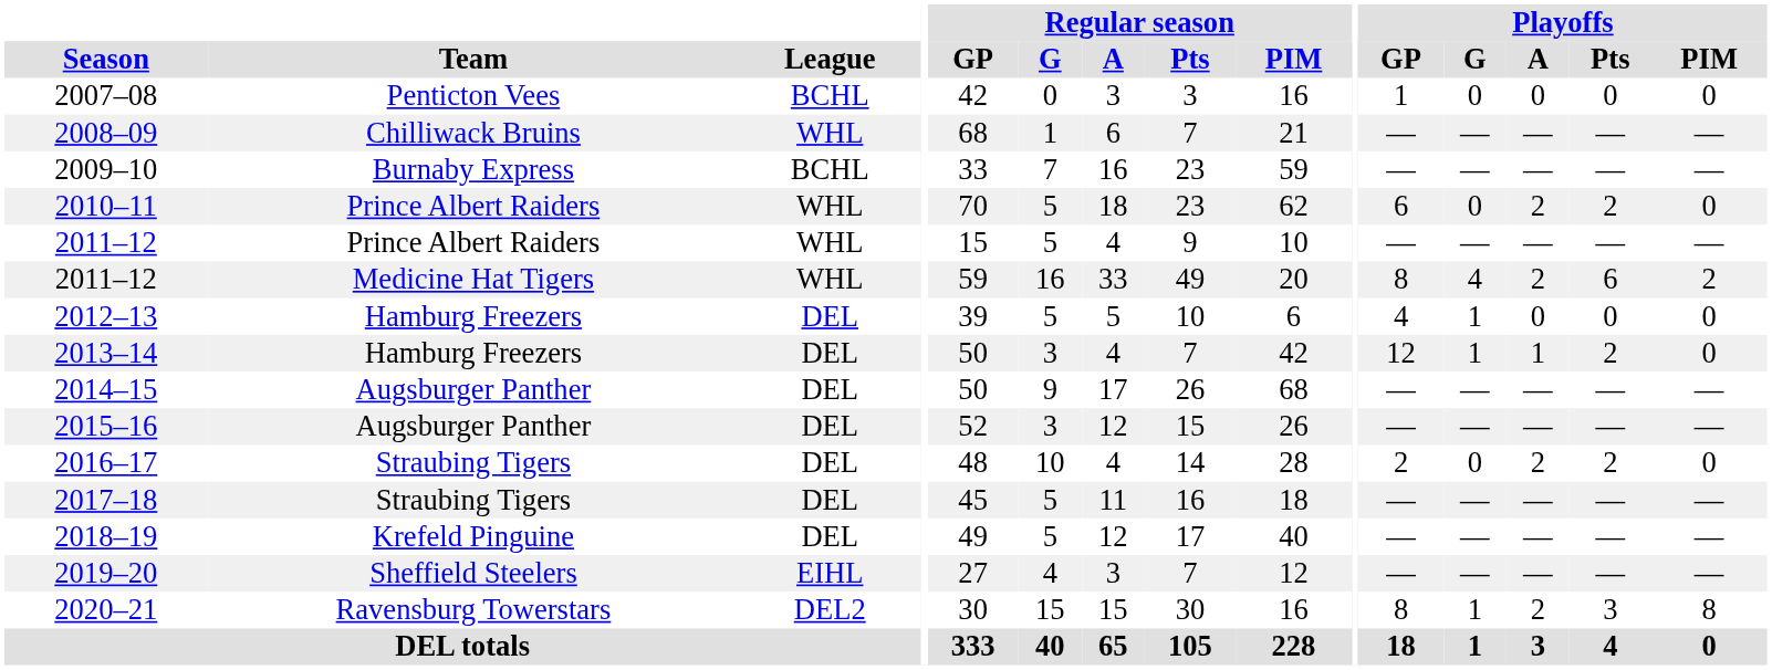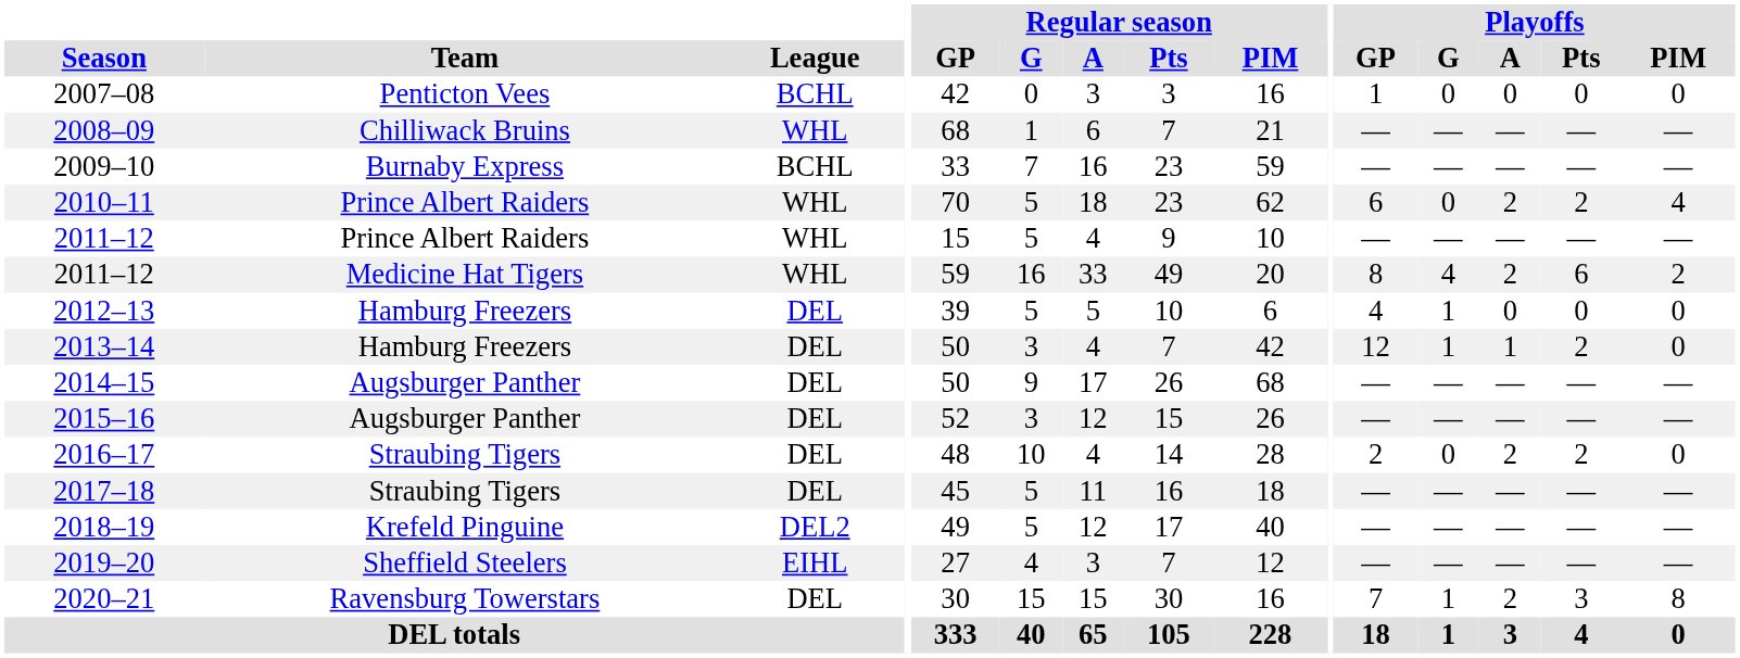2010–11 | Playoffs / PIM: 0 -> 4
2018–19 | League: DEL -> DEL2
2020–21 | League: DEL2 -> DEL
2020–21 | Playoffs / GP: 8 -> 7
